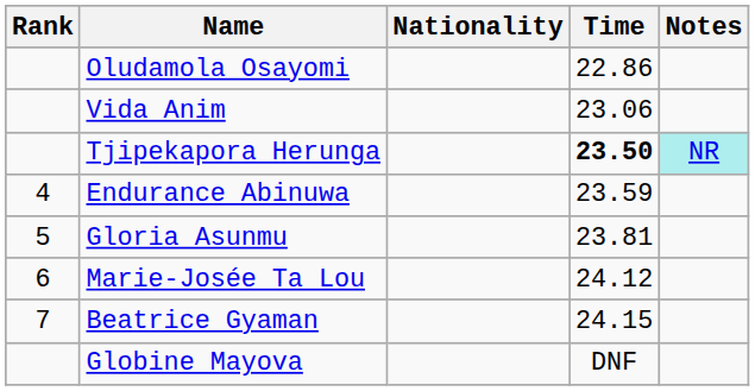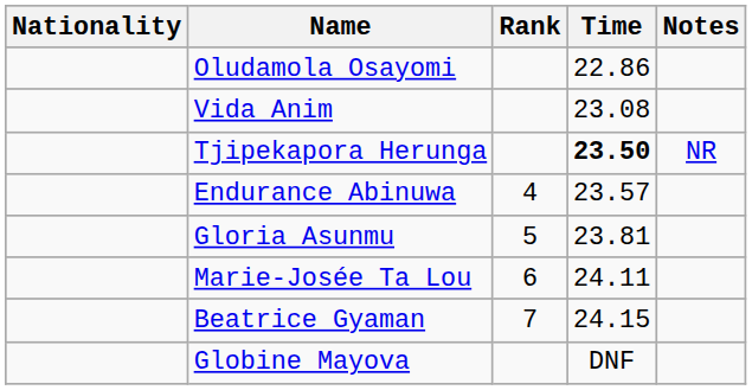columns swapped: Rank <-> Nationality
Vida Anim | Time: 23.06 -> 23.08
Tjipekapora Herunga | Notes: paleturquoise background -> no background
Endurance Abinuwa | Time: 23.59 -> 23.57
Marie-Josée Ta Lou | Time: 24.12 -> 24.11
